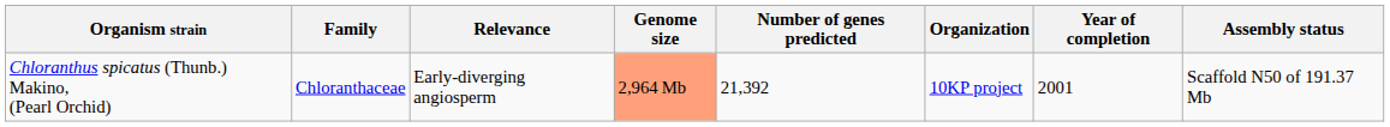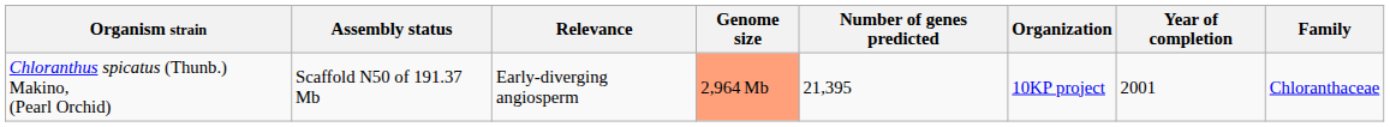columns swapped: Family <-> Assembly status
Chloranthus spicatus (Thunb.) Makino, (Pearl Orchid) | Number of genes predicted: 21,392 -> 21,395
